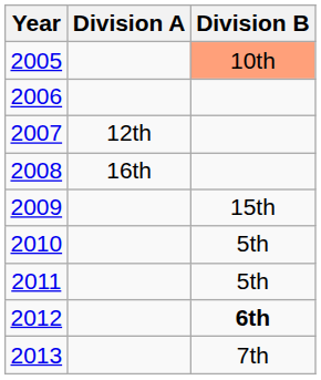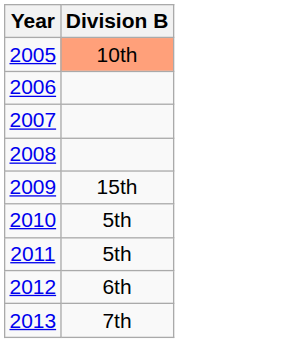- column: Division A | 12th | 16th
2012 | Division B: bold -> normal
